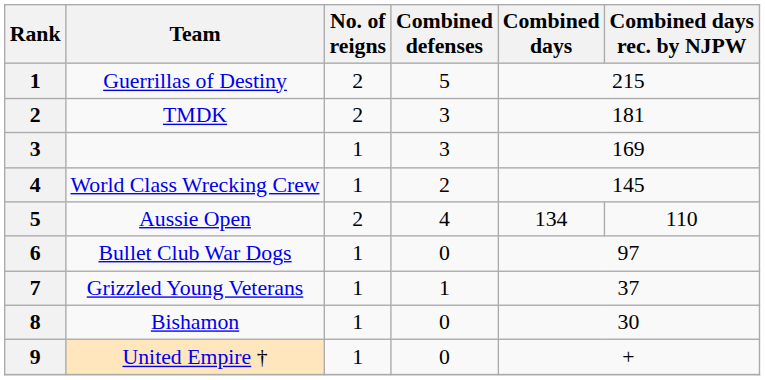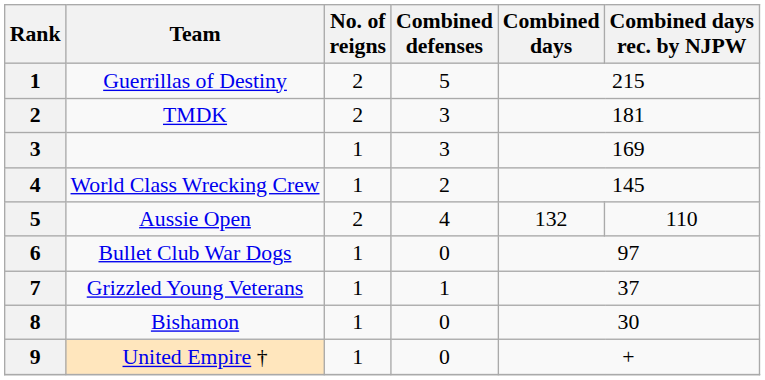Aussie Open | Combined days: 134 -> 132
